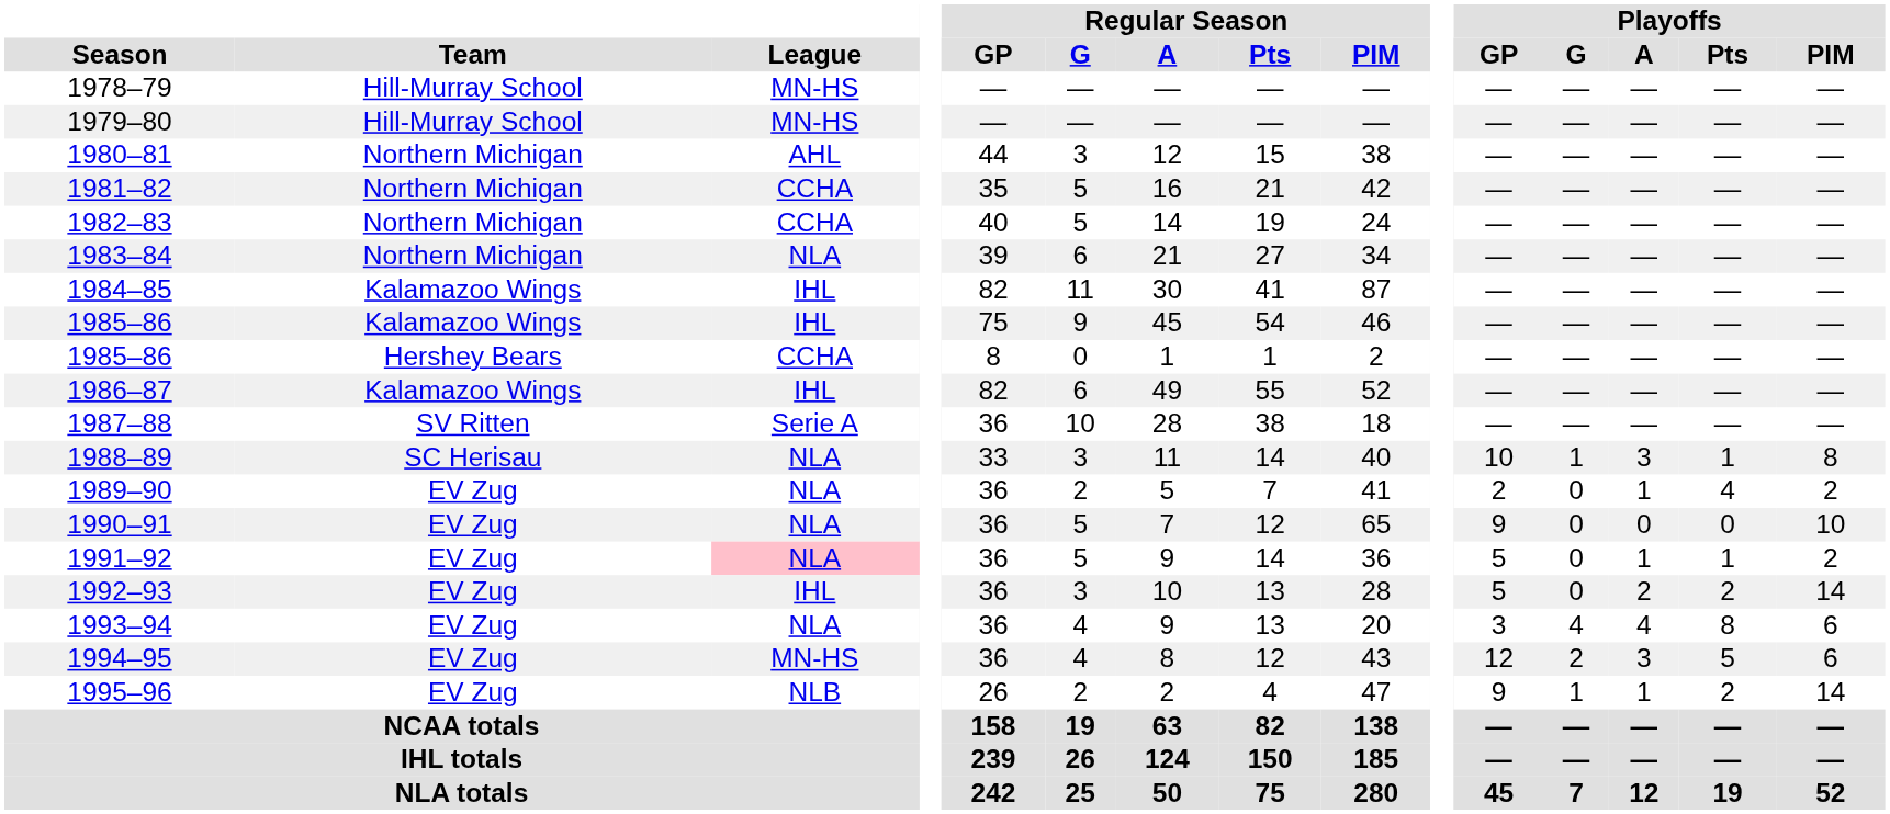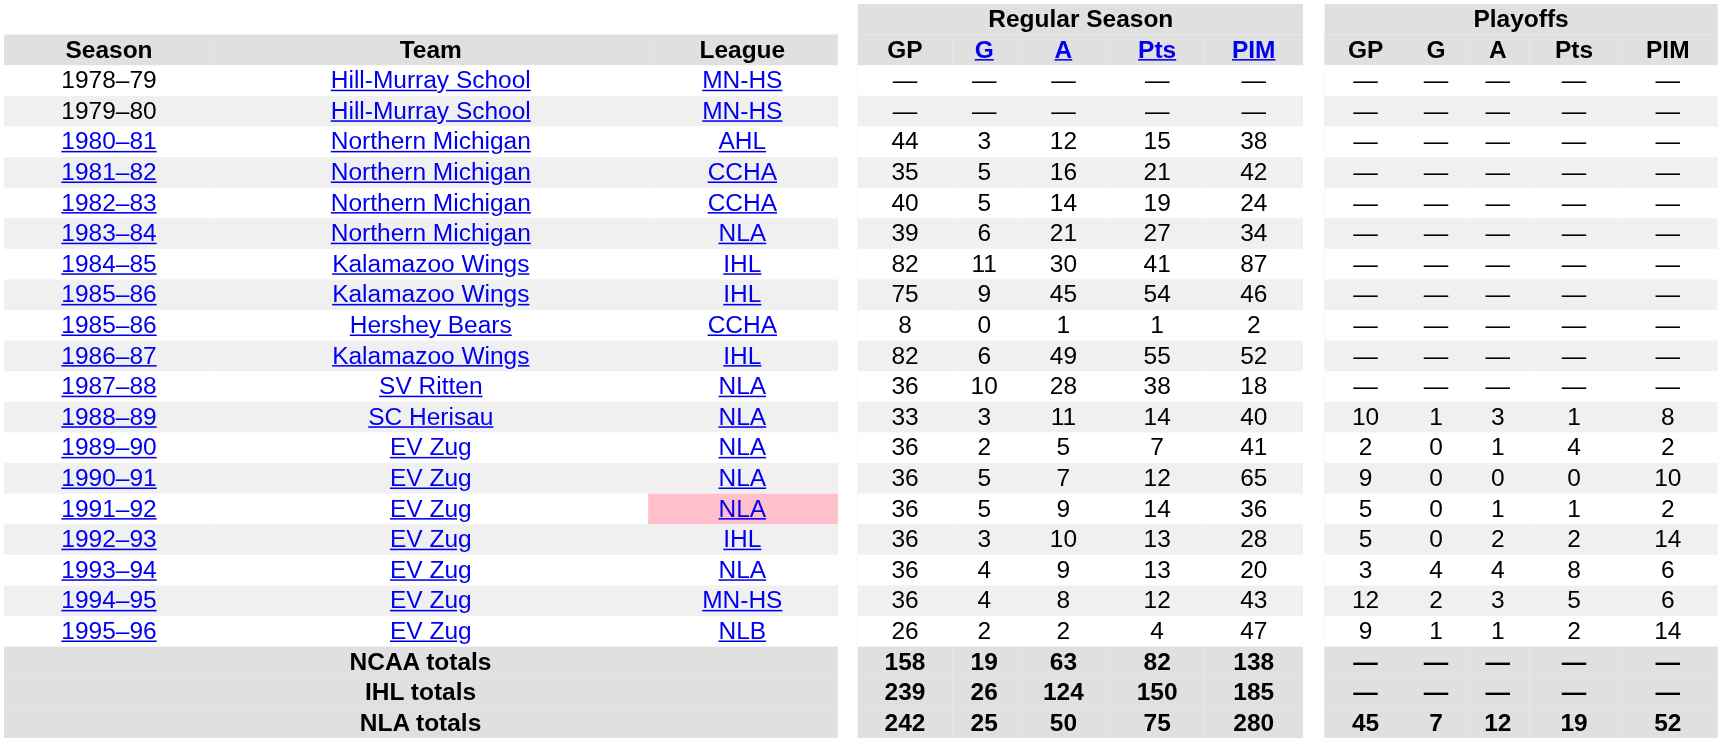1987–88 | League: Serie A -> NLA
